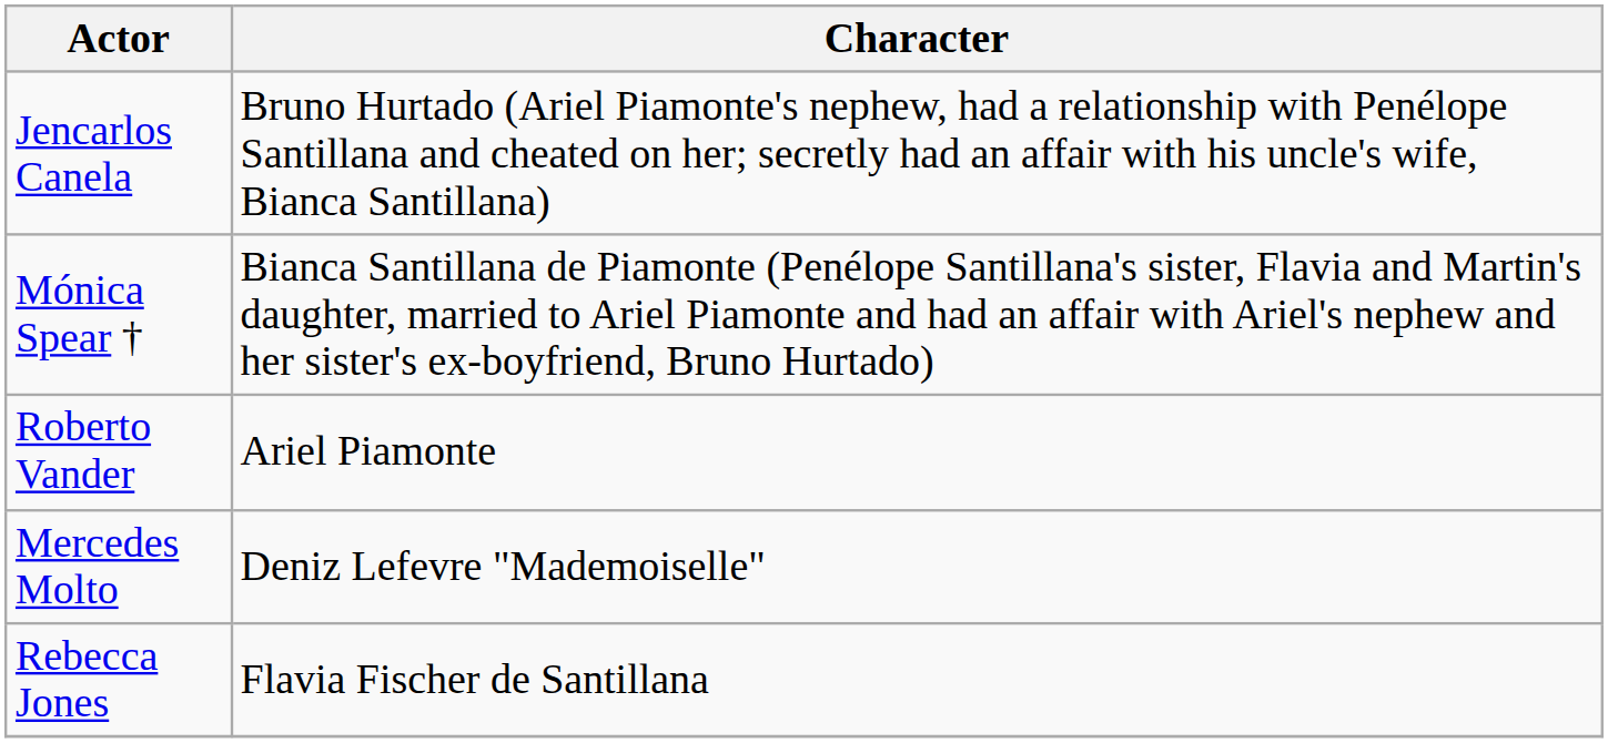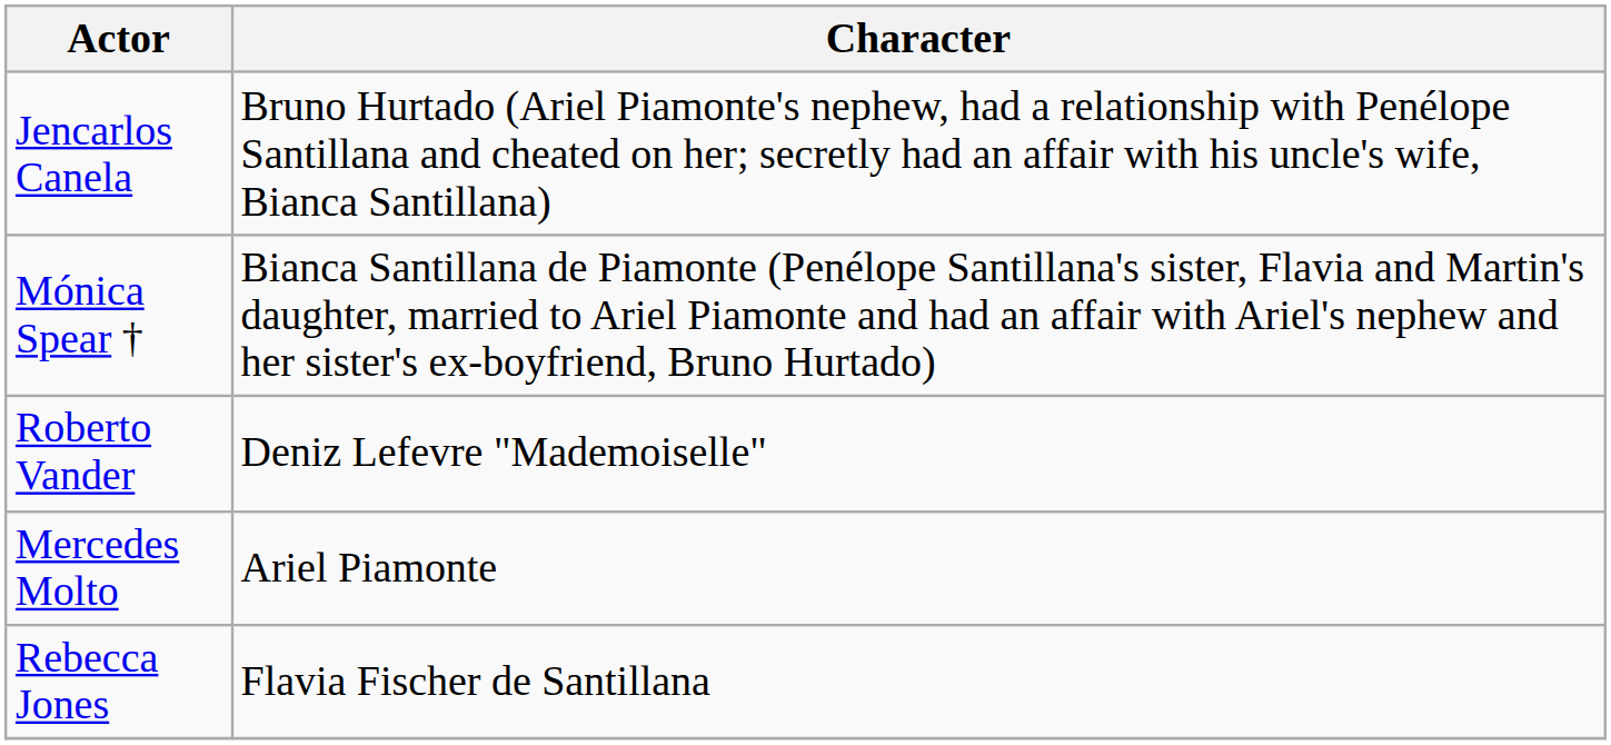Roberto Vander | Character: Ariel Piamonte -> Deniz Lefevre "Mademoiselle"
Mercedes Molto | Character: Deniz Lefevre "Mademoiselle" -> Ariel Piamonte
